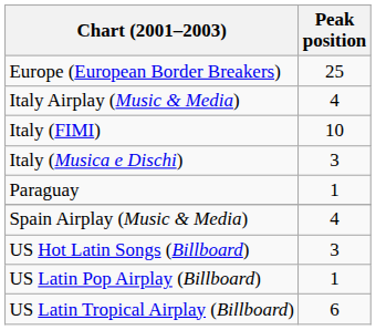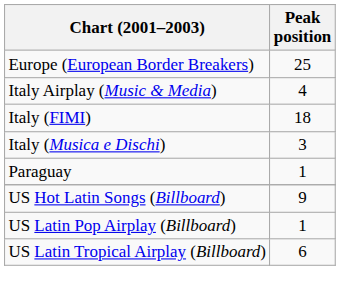Italy (FIMI) | Peak position: 10 -> 18
- row: Spain Airplay (Music & Media) | 4
US Hot Latin Songs (Billboard) | Peak position: 3 -> 9
